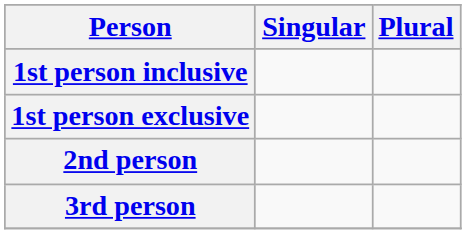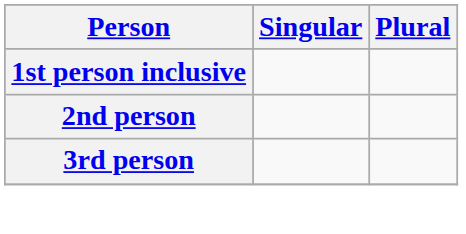- row: 1st person exclusive
